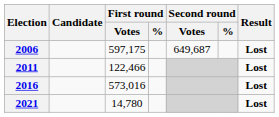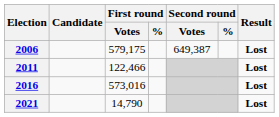2006 | First round / Votes: 597,175 -> 579,175
2006 | Second round / Votes: 649,687 -> 649,387
2021 | First round / Votes: 14,780 -> 14,790
